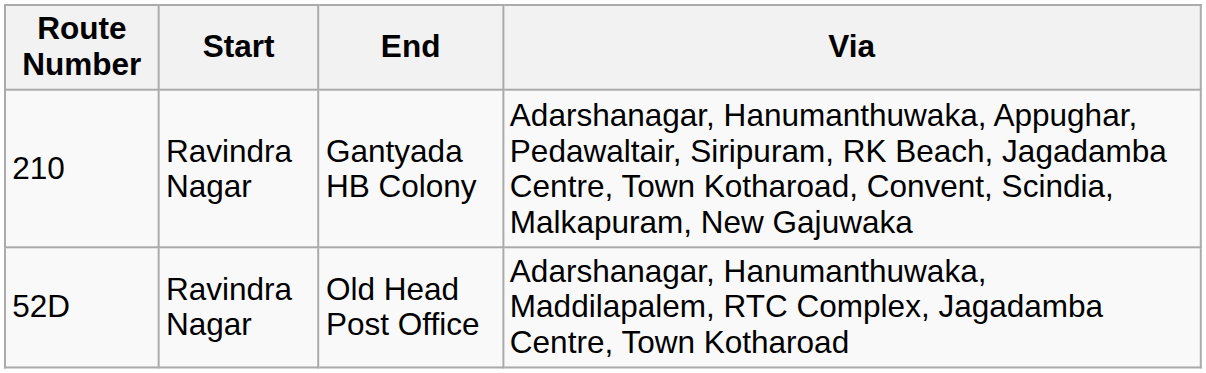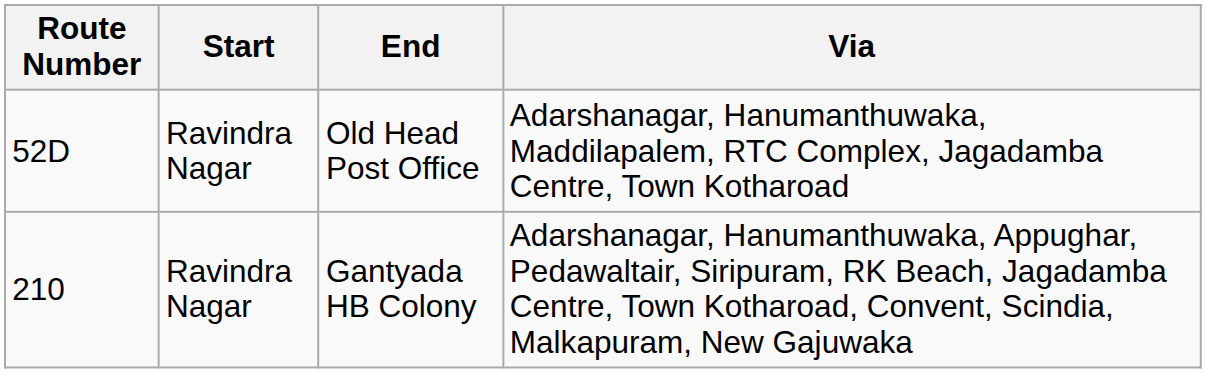rows swapped: Old Head Post Office <-> Gantyada HB Colony
